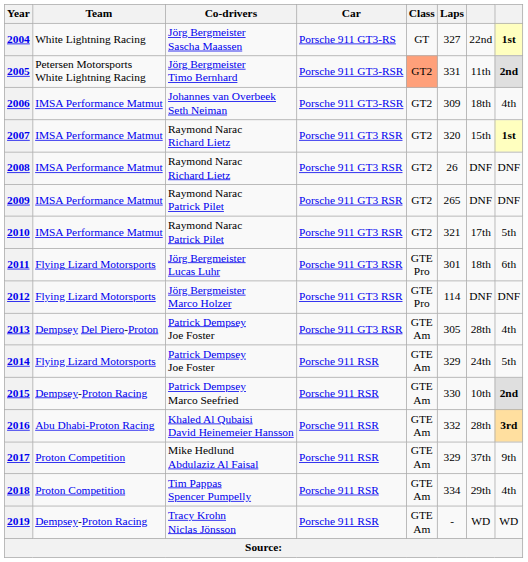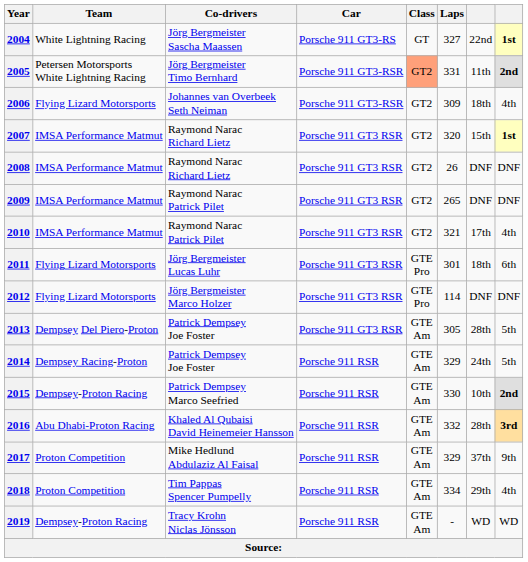2006 | Team: IMSA Performance Matmut -> Flying Lizard Motorsports
2010 | column 8: 5th -> 4th
2013 | column 8: 4th -> 5th
2014 | Team: Flying Lizard Motorsports -> Dempsey Racing-Proton
